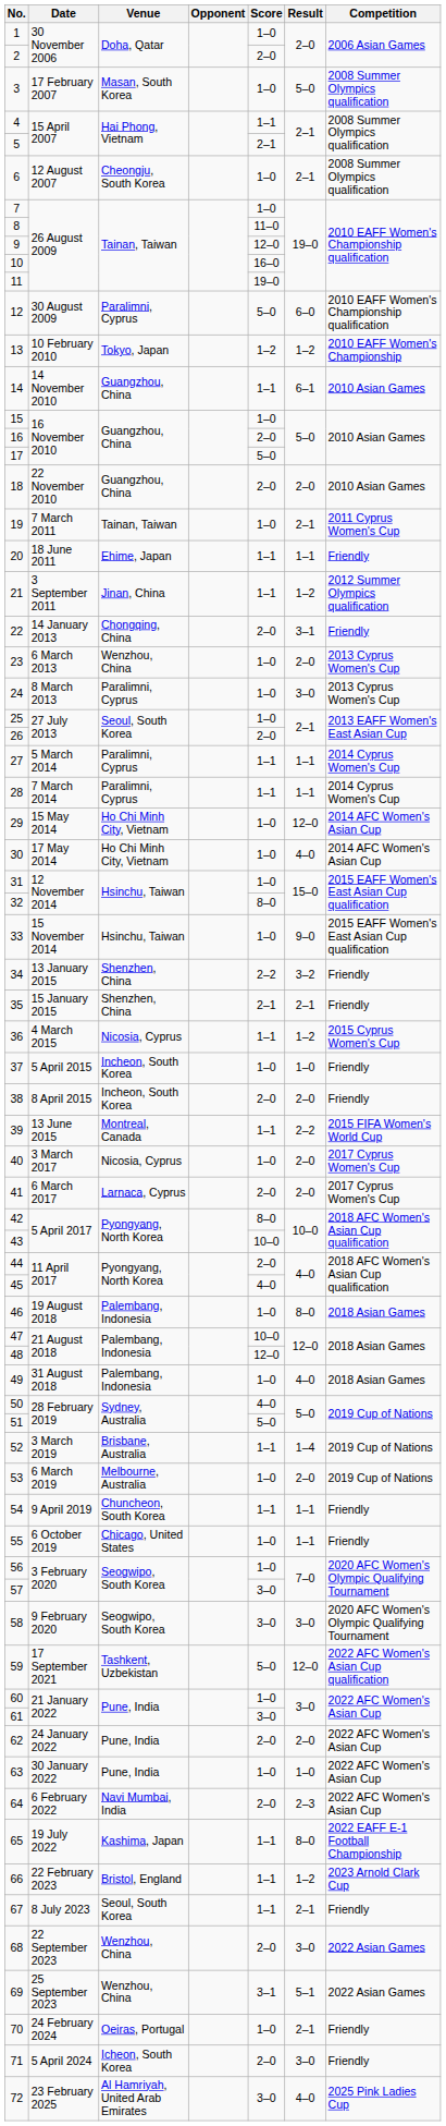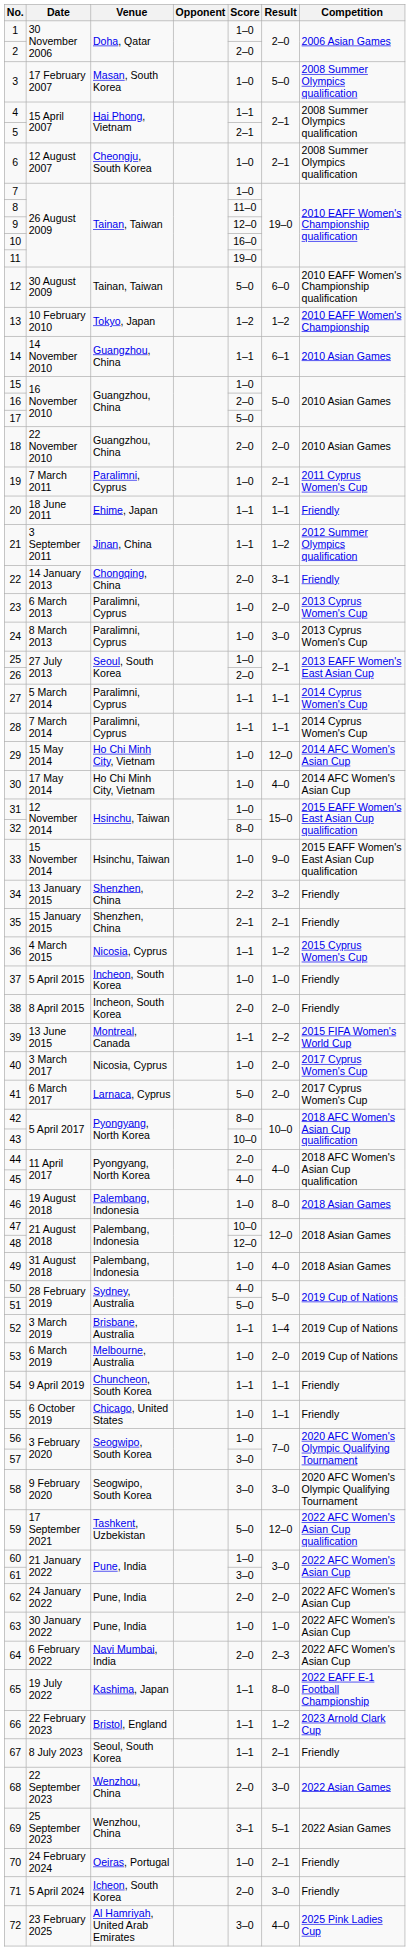12 | Venue: Paralimni, Cyprus -> Tainan, Taiwan
19 | Venue: Tainan, Taiwan -> Paralimni, Cyprus
23 | Venue: Wenzhou, China -> Paralimni, Cyprus
41 | Score: 2–0 -> 5–0
